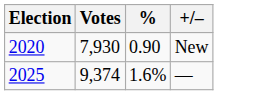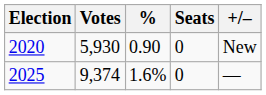+ column: Seats | 0 | 0
2020 | Votes: 7,930 -> 5,930
